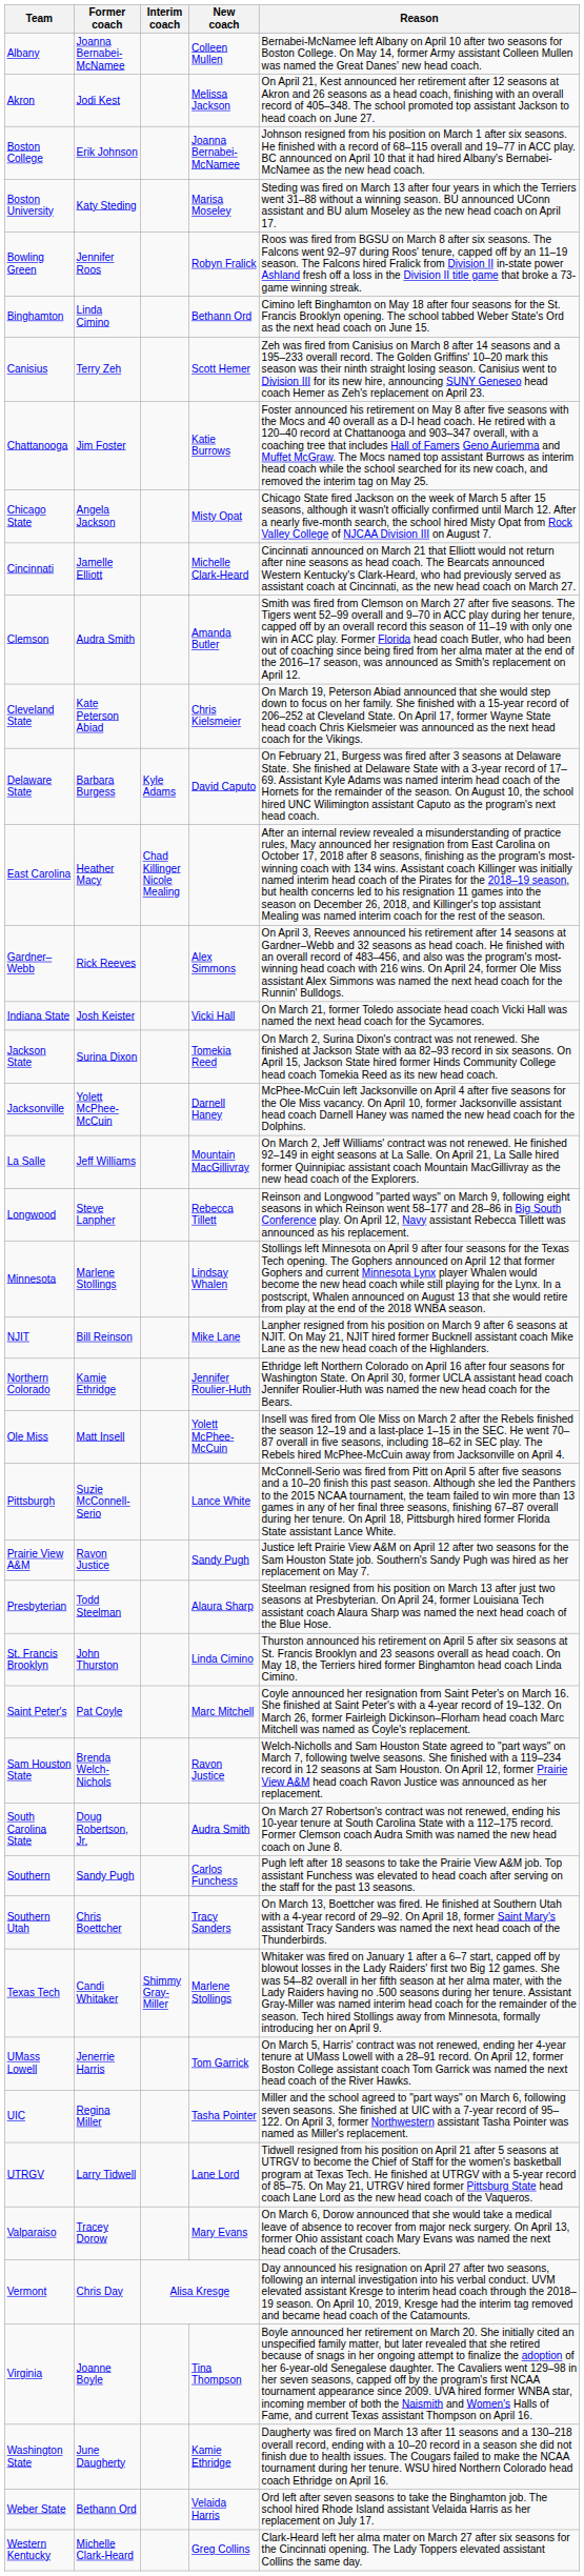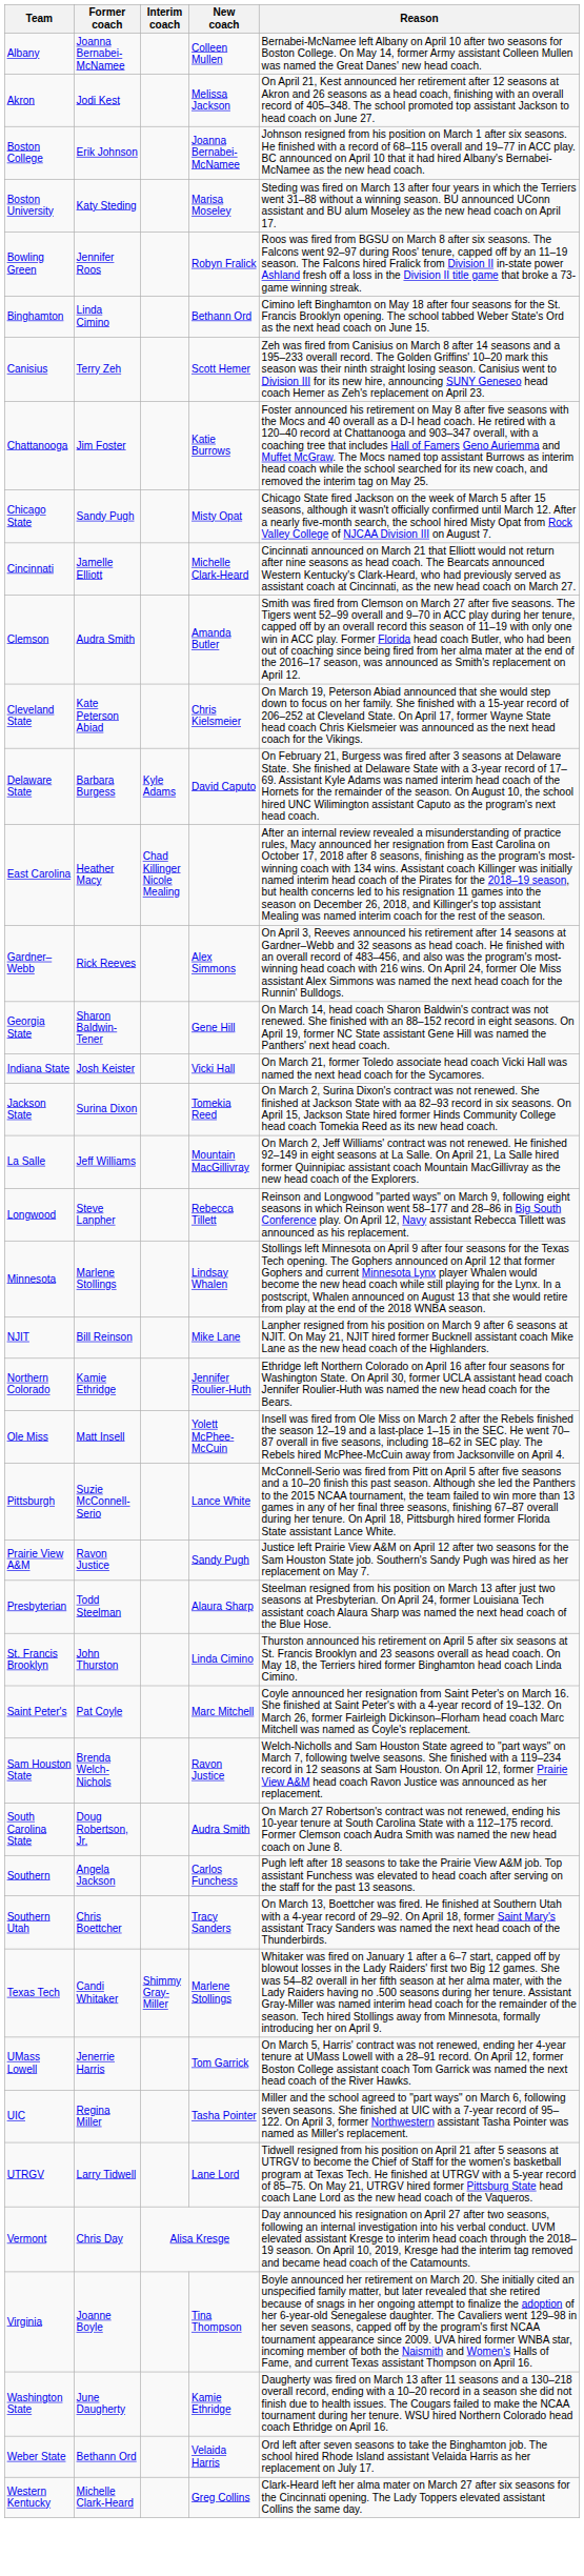Chicago State | Former coach: Angela Jackson -> Sandy Pugh
+ row: Georgia State | Sharon Baldwin-Tener | Gene Hill | On March 14, head coach Sharon Baldwin's contract was not renewed. She finished with an 88–152 record in eight seasons. On April 19, former NC State assistant Gene Hill was named the Panthers' next head coach.
- row: Jacksonville | Yolett McPhee-McCuin | Darnell Haney | McPhee-McCuin left Jacksonville on April 4 after five seasons for the Ole Miss vacancy. On April 10, former Jacksonville assistant head coach Darnell Haney was named the new head coach for the Dolphins.
Southern | Former coach: Sandy Pugh -> Angela Jackson
- row: Valparaiso | Tracey Dorow | Mary Evans | On March 6, Dorow announced that she would take a medical leave of absence to recover from major neck surgery. On April 13, former Ohio assistant coach Mary Evans was named the next head coach of the Crusaders.
